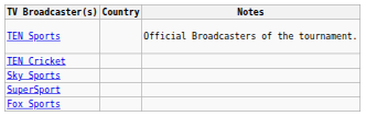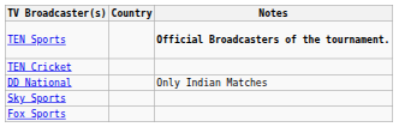TEN Sports | Notes: normal -> bold
+ row: DD National | Only Indian Matches
- row: SuperSport
